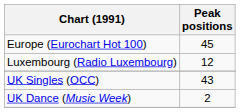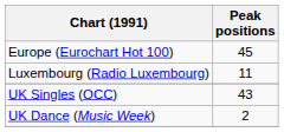Luxembourg (Radio Luxembourg) | Peak positions: 12 -> 11
